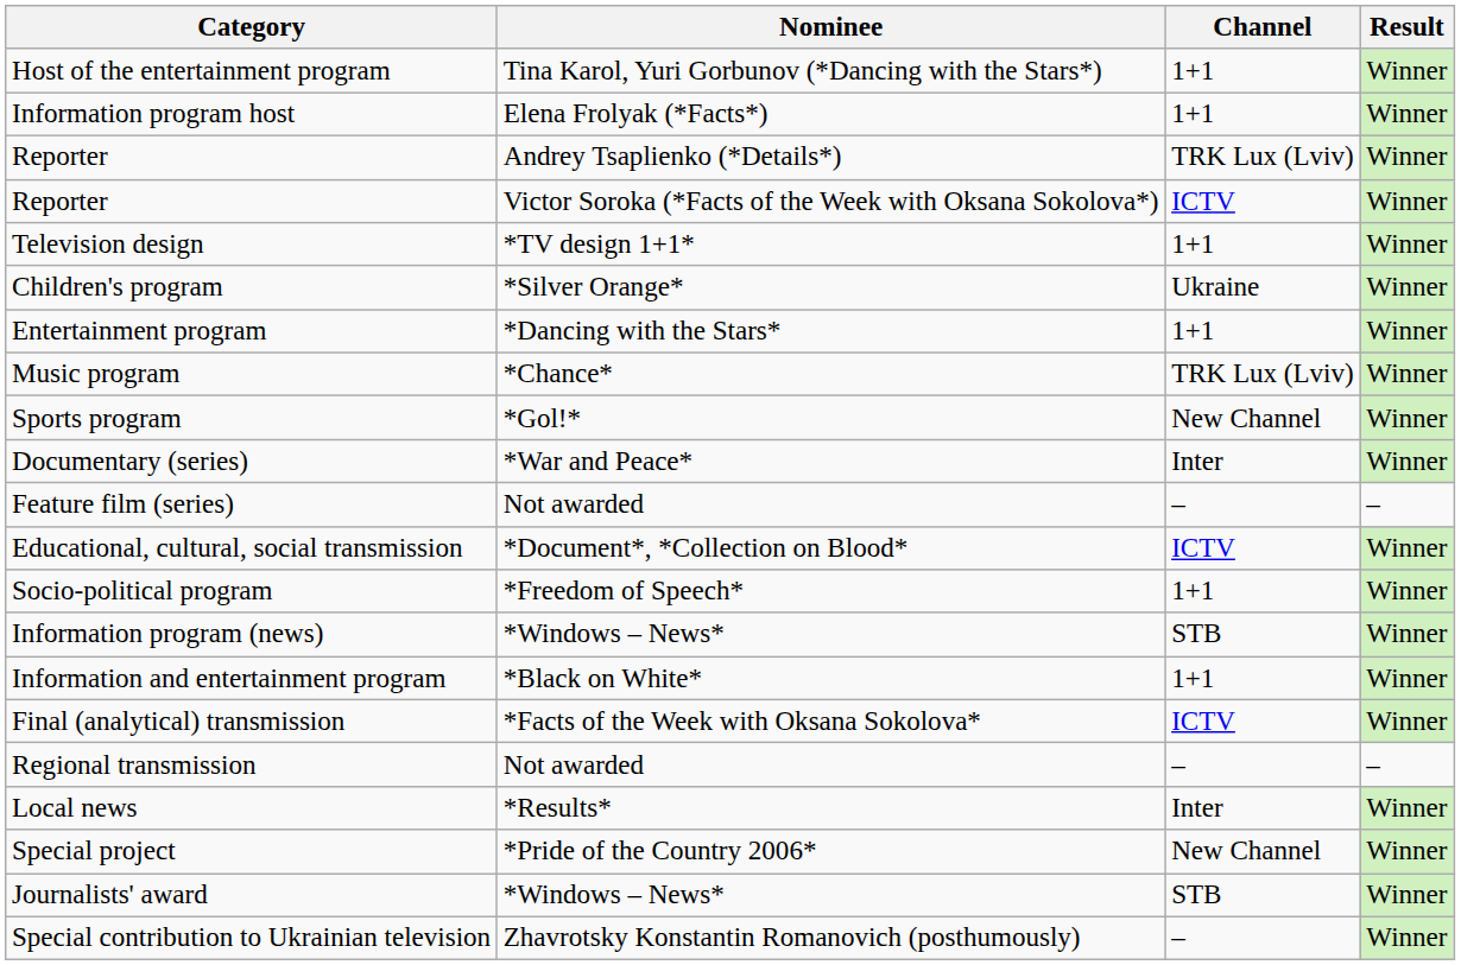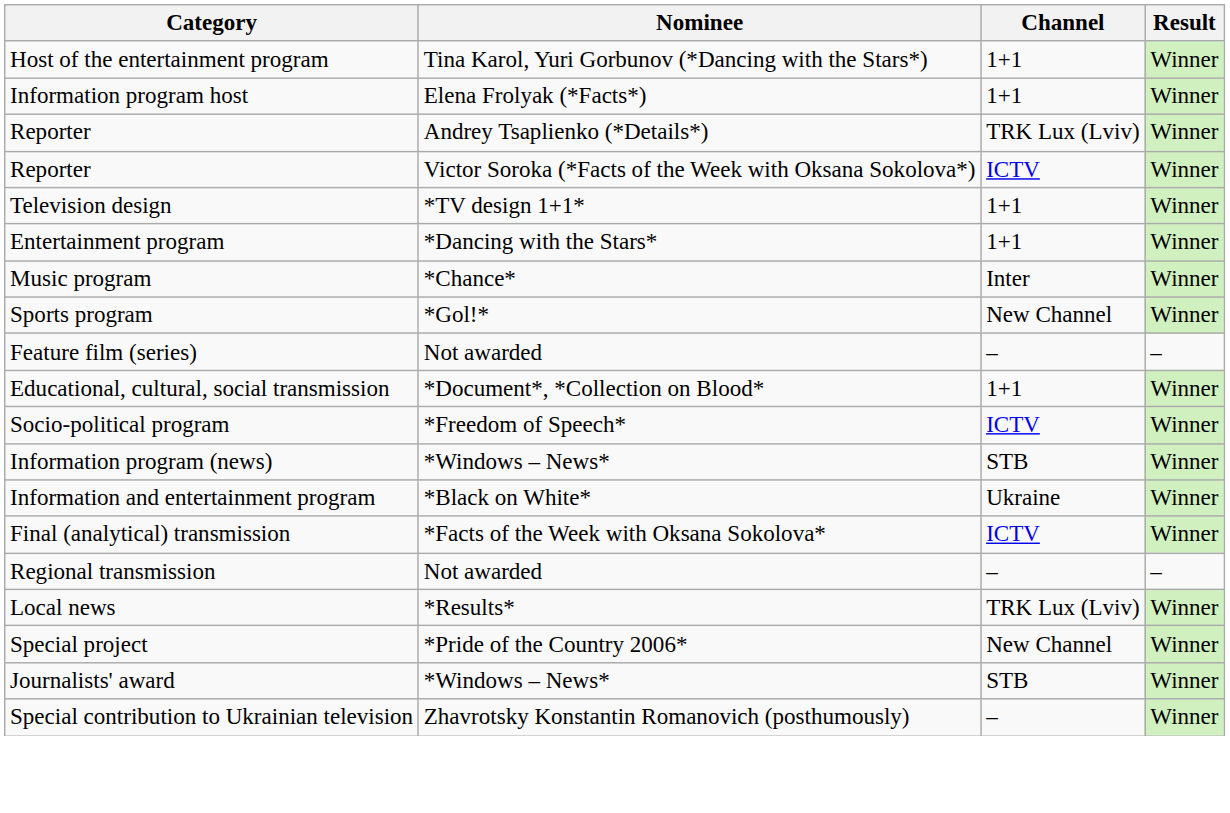- row: Children's program | *Silver Orange* | Ukraine | Winner
Music program | Channel: TRK Lux (Lviv) -> Inter
- row: Documentary (series) | *War and Peace* | Inter | Winner
Educational, cultural, social transmission | Channel: ICTV -> 1+1
Socio-political program | Channel: 1+1 -> ICTV
Information and entertainment program | Channel: 1+1 -> Ukraine
Local news | Channel: Inter -> TRK Lux (Lviv)
